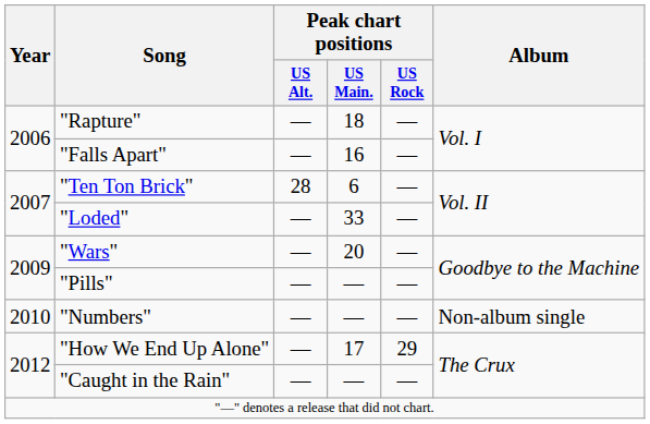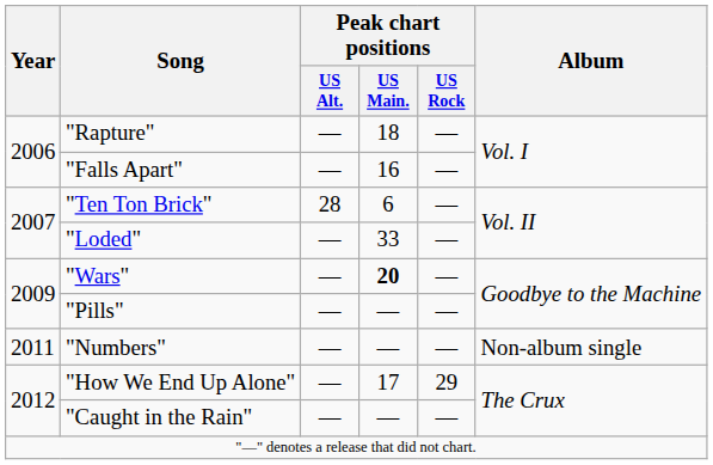"Wars" | Peak chart positions / US Main.: normal -> bold
"Numbers" | Year: 2010 -> 2011
